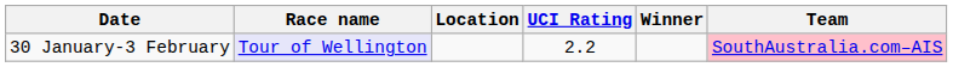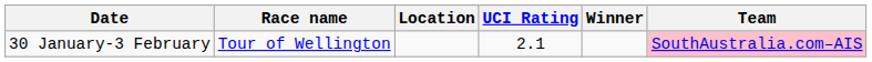30 January-3 February | Race name: lavender background -> no background
30 January-3 February | UCI Rating: 2.2 -> 2.1
